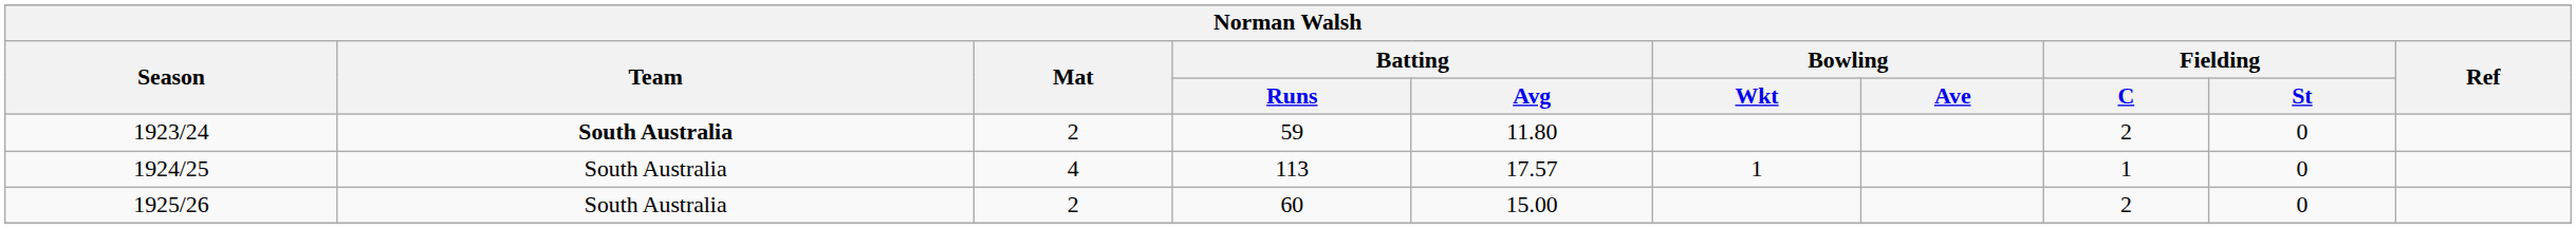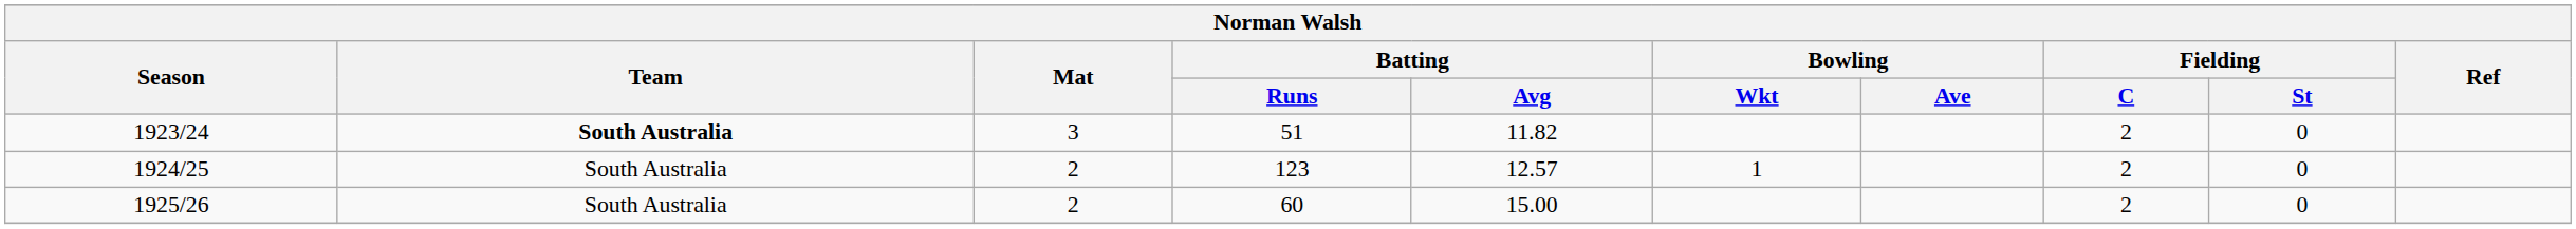1923/24 | Mat: 2 -> 3
1923/24 | Batting / Runs: 59 -> 51
1923/24 | Batting / Avg: 11.80 -> 11.82
1924/25 | Mat: 4 -> 2
1924/25 | Batting / Runs: 113 -> 123
1924/25 | Batting / Avg: 17.57 -> 12.57
1924/25 | Fielding / C: 1 -> 2
